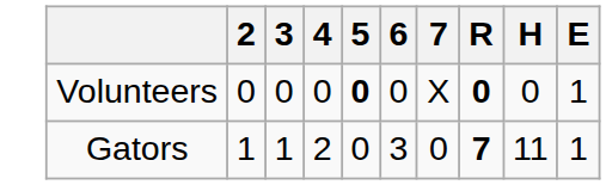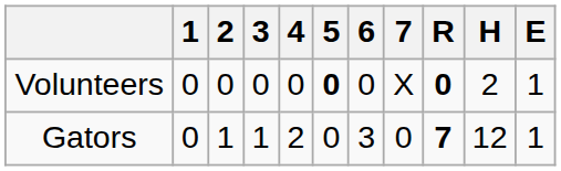+ column: 1 | 0 | 0
Volunteers | H: 0 -> 2
Gators | H: 11 -> 12
